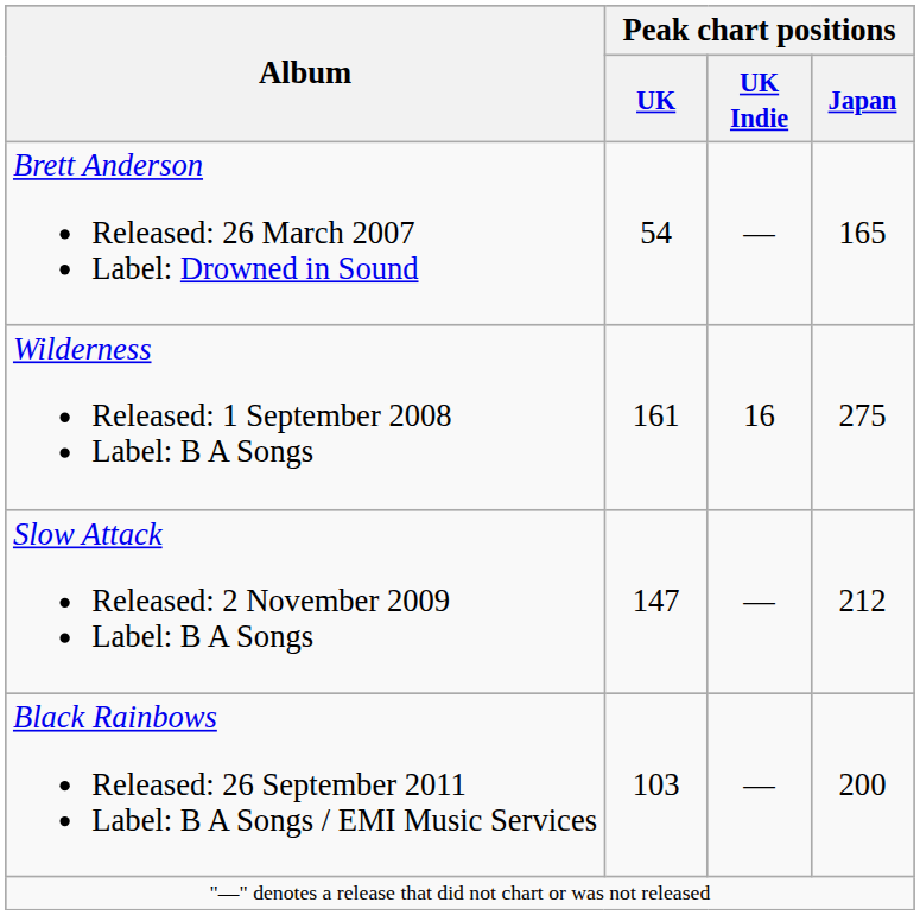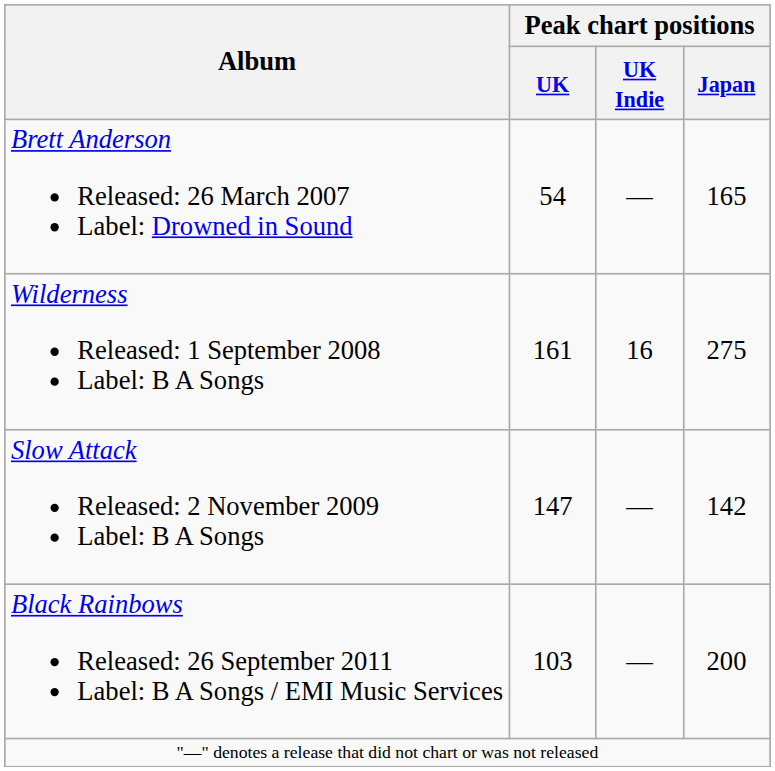Slow Attack Released: 2 November 2009 Label: B A Songs | Peak chart positions / Japan: 212 -> 142
